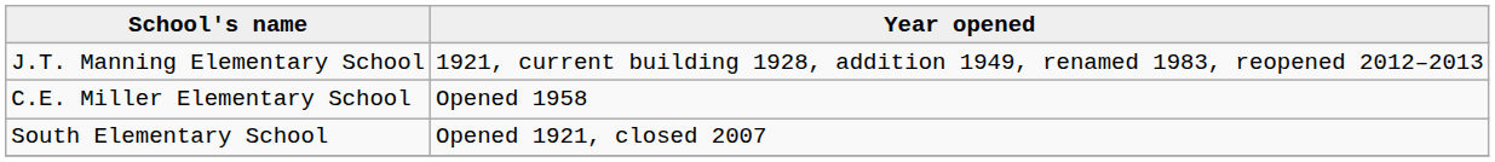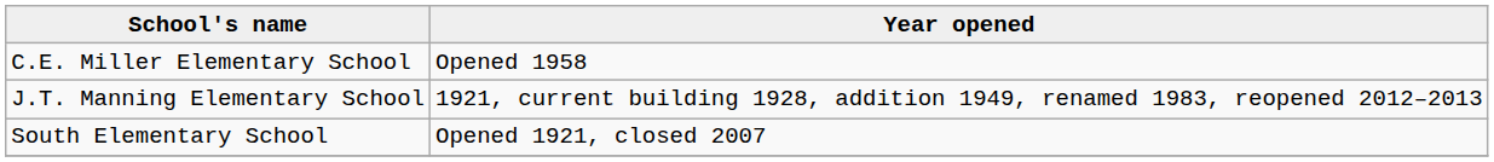rows swapped: J.T. Manning Elementary School <-> C.E. Miller Elementary School
